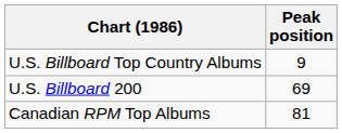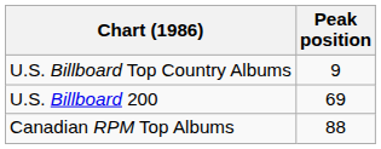Canadian RPM Top Albums | Peak position: 81 -> 88
